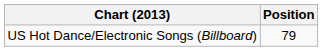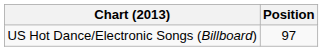US Hot Dance/Electronic Songs (Billboard) | Position: 79 -> 97
